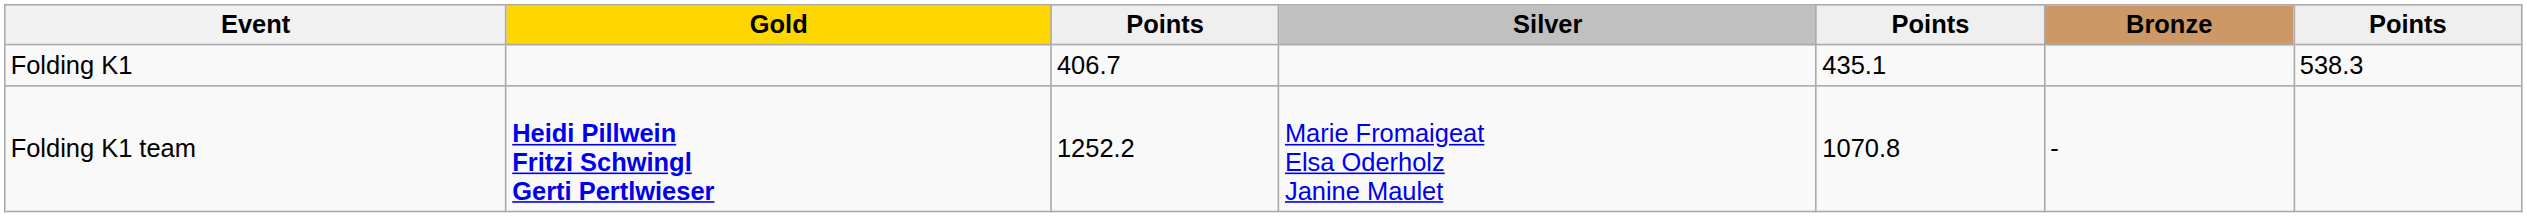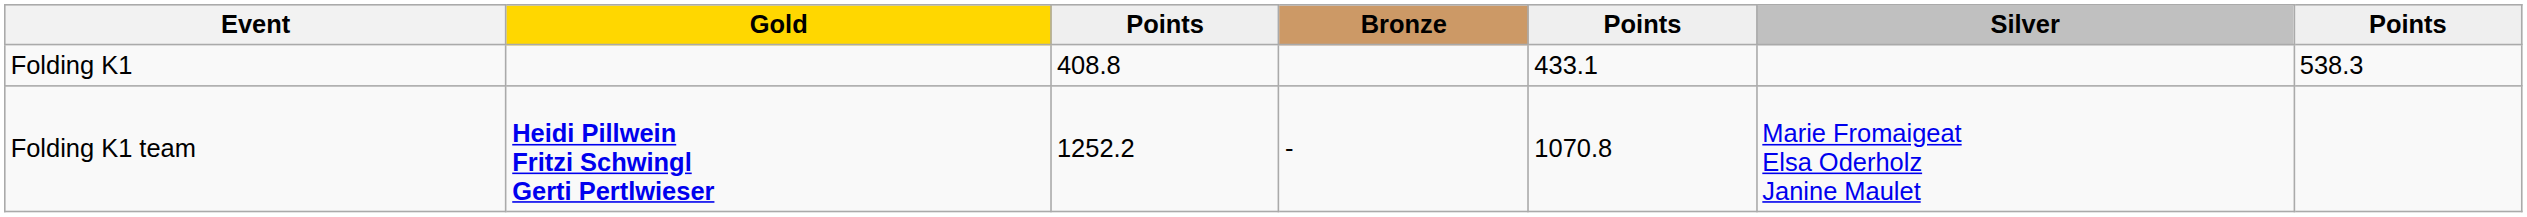columns swapped: Silver <-> Bronze
Folding K1 | column 3: 406.7 -> 408.8
Folding K1 | column 5: 435.1 -> 433.1
